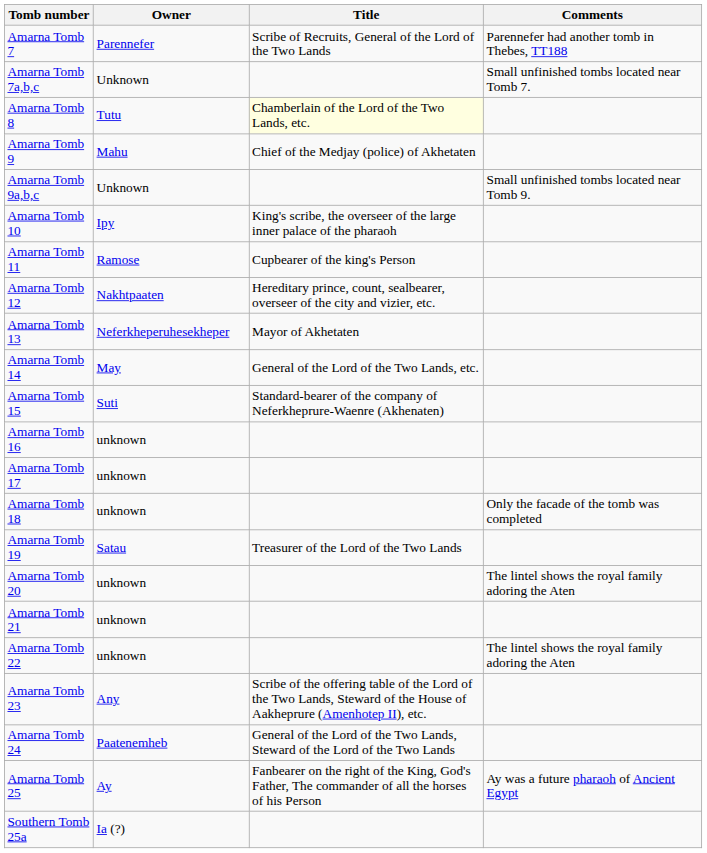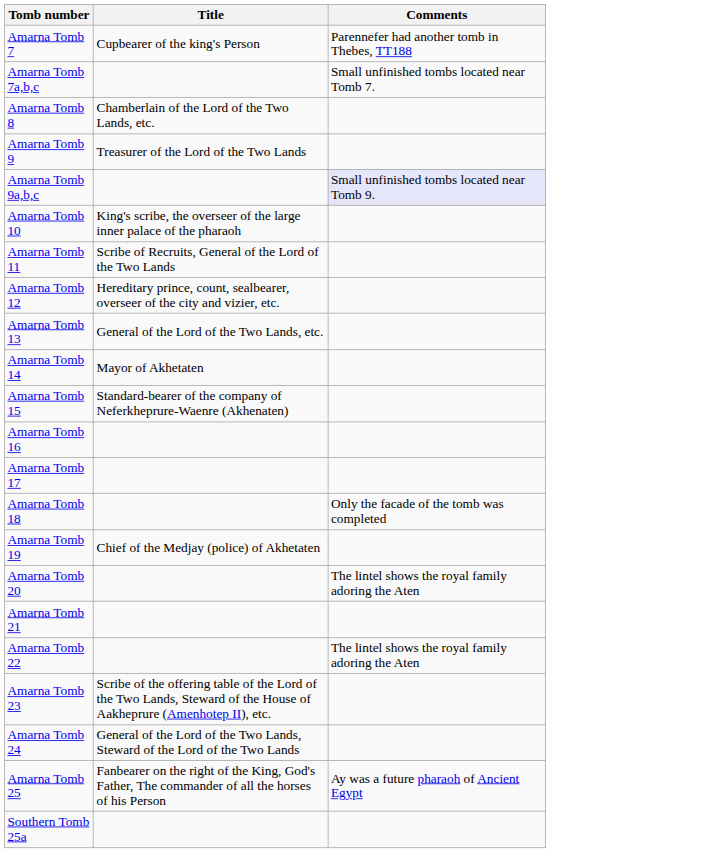- column: Owner | Parennefer | Unknown | Tutu | Mahu | Unknown | Ipy | Ramose | Nakhtpaaten | Neferkheperuhesekheper | May | Suti | unknown | unknown | unknown | Satau | unknown | unknown | unknown | Any | Paatenemheb | Ay | Ia (?)
Amarna Tomb 7 | Title: Scribe of Recruits, General of the Lord of the Two Lands -> Cupbearer of the king's Person
Amarna Tomb 8 | Title: lightyellow background -> no background
Amarna Tomb 9 | Title: Chief of the Medjay (police) of Akhetaten -> Treasurer of the Lord of the Two Lands
Amarna Tomb 9a,b,c | Comments: no background -> lavender background
Amarna Tomb 11 | Title: Cupbearer of the king's Person -> Scribe of Recruits, General of the Lord of the Two Lands
Amarna Tomb 13 | Title: Mayor of Akhetaten -> General of the Lord of the Two Lands, etc.
Amarna Tomb 14 | Title: General of the Lord of the Two Lands, etc. -> Mayor of Akhetaten
Amarna Tomb 19 | Title: Treasurer of the Lord of the Two Lands -> Chief of the Medjay (police) of Akhetaten
